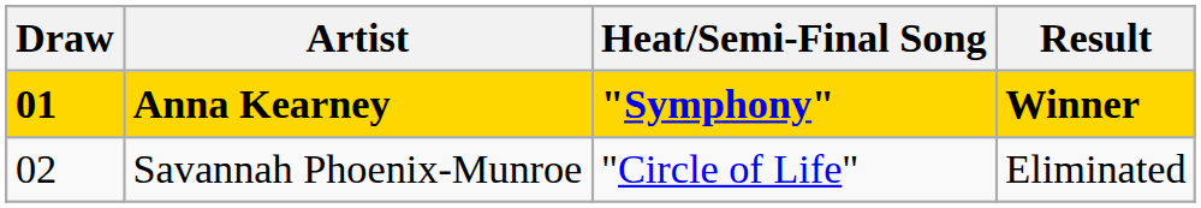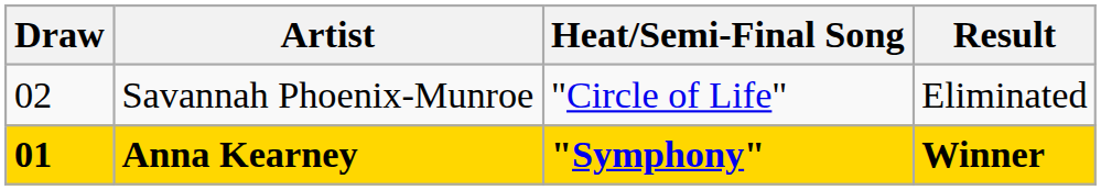rows swapped: Anna Kearney <-> Savannah Phoenix-Munroe
